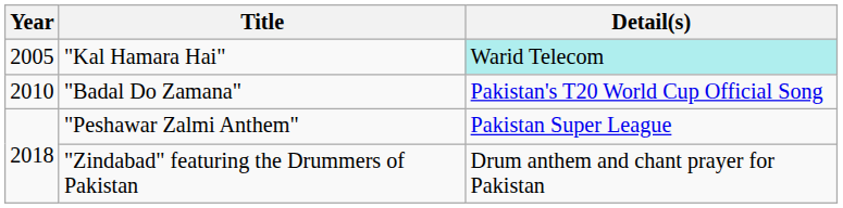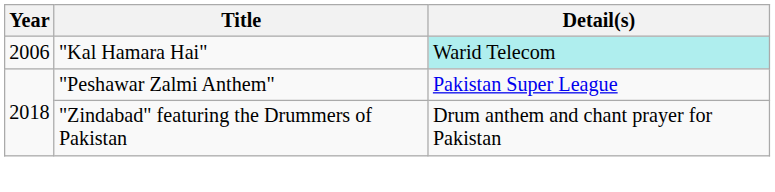"Kal Hamara Hai" | Year: 2005 -> 2006
- row: 2010 | "Badal Do Zamana" | Pakistan's T20 World Cup Official Song
